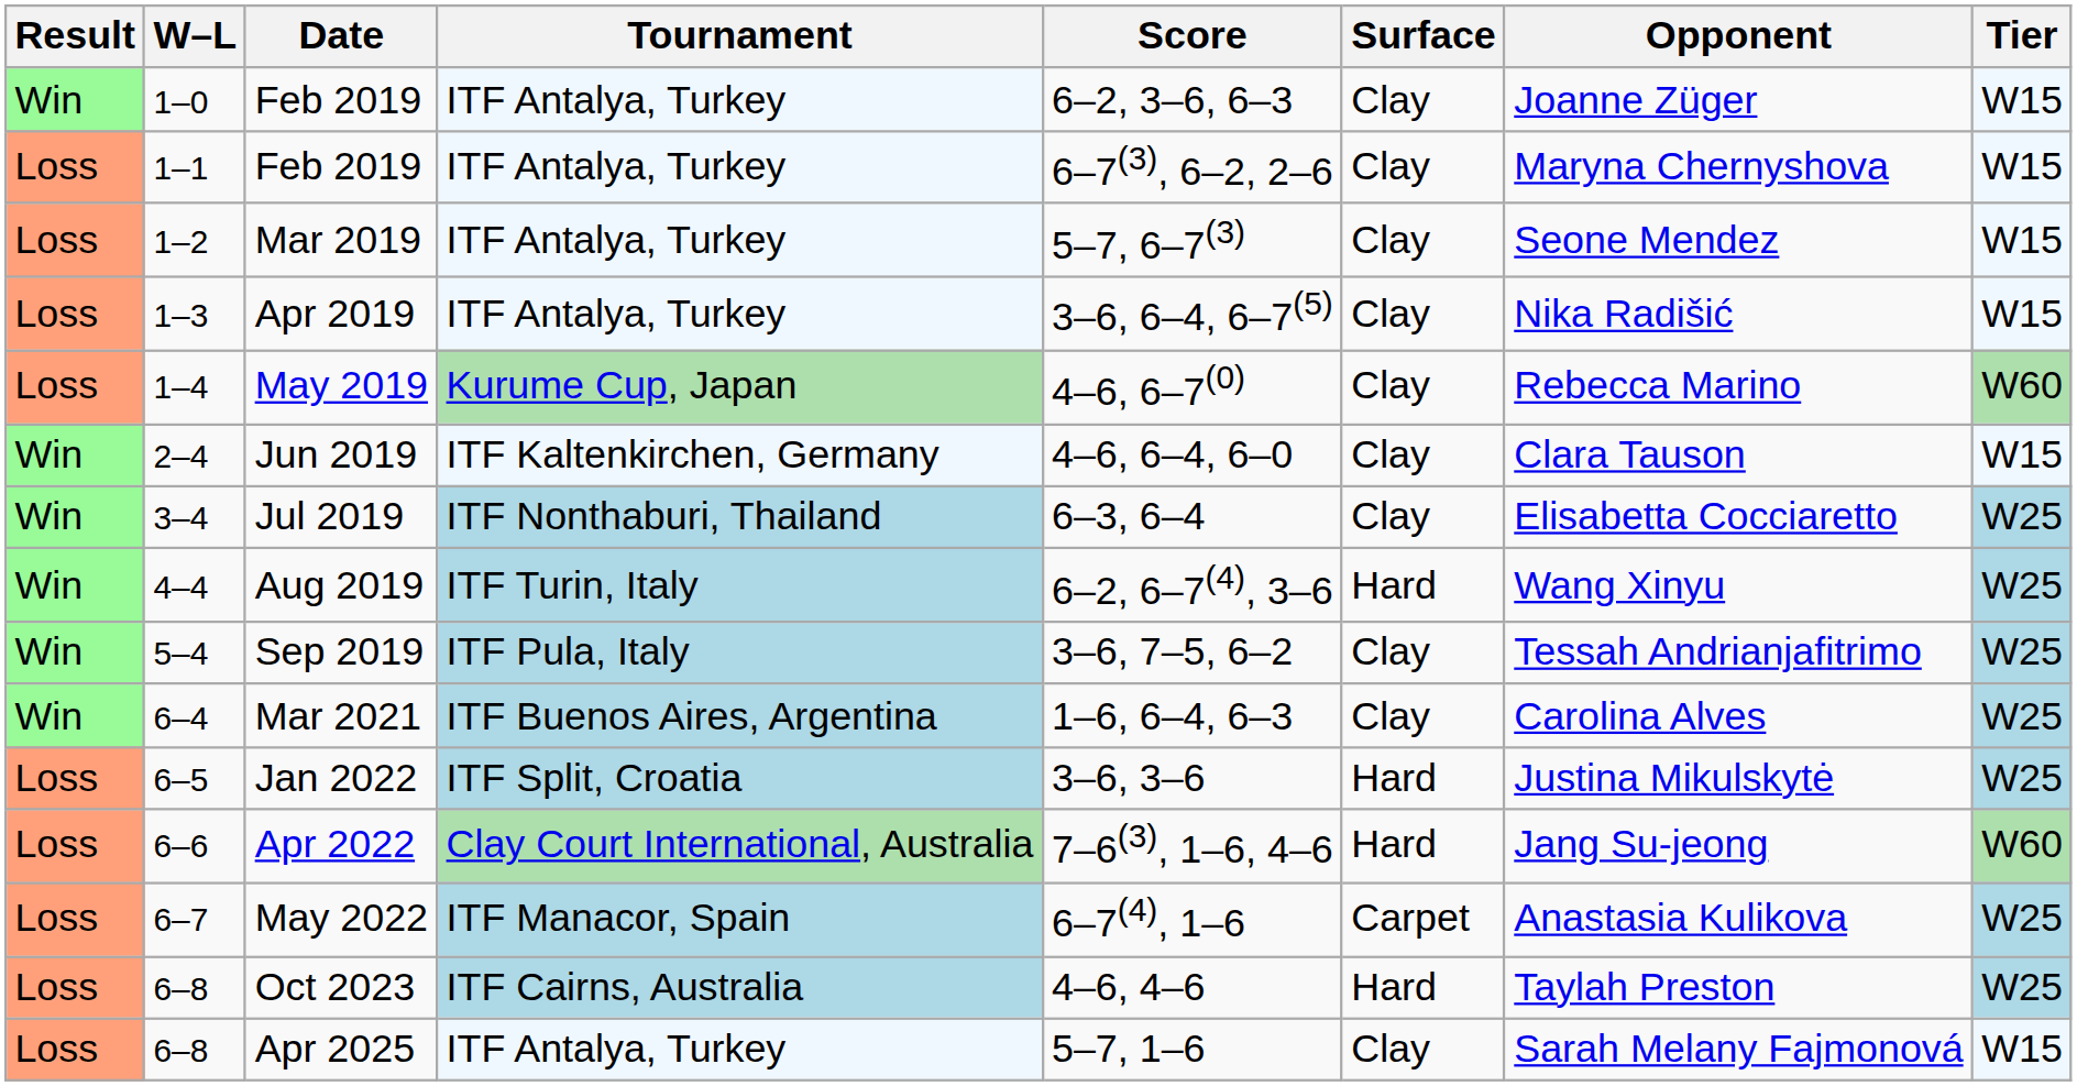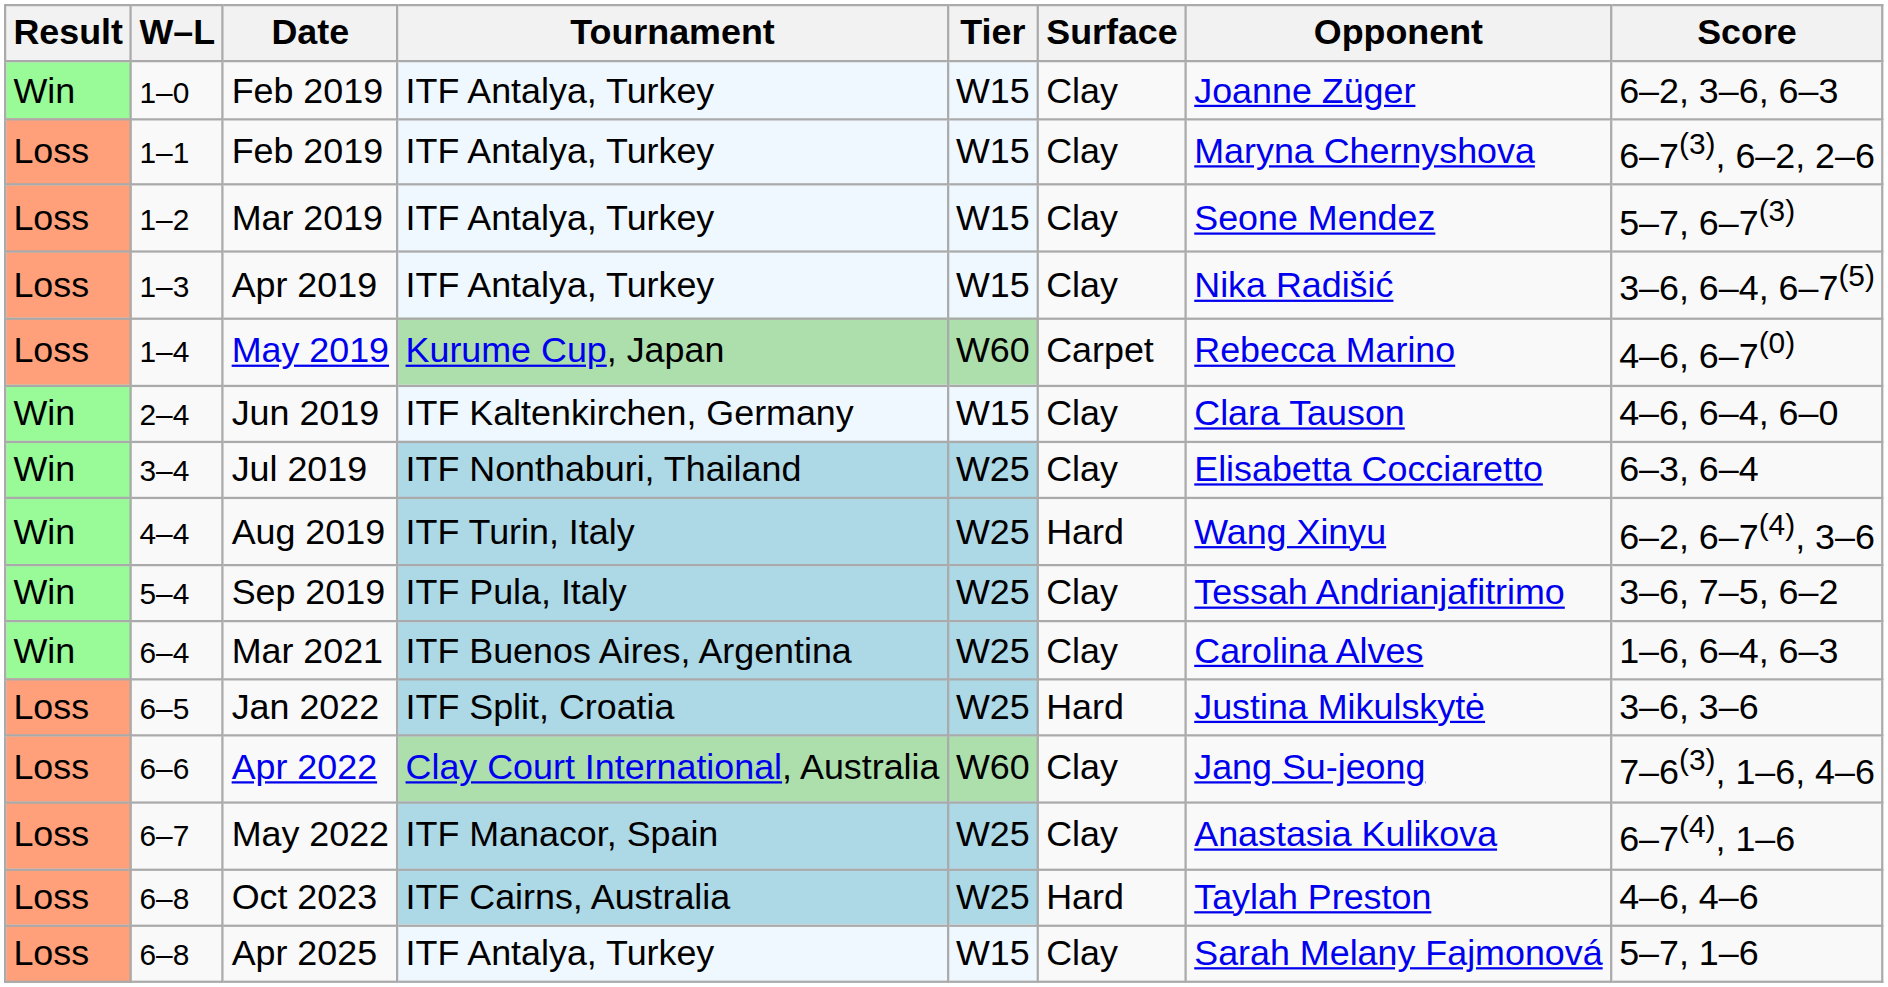columns swapped: Tier <-> Score
May 2019 | Surface: Clay -> Carpet
Apr 2022 | Surface: Hard -> Clay
May 2022 | Surface: Carpet -> Clay
